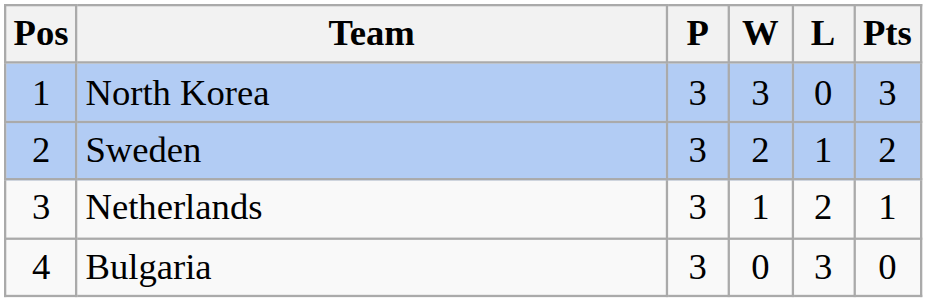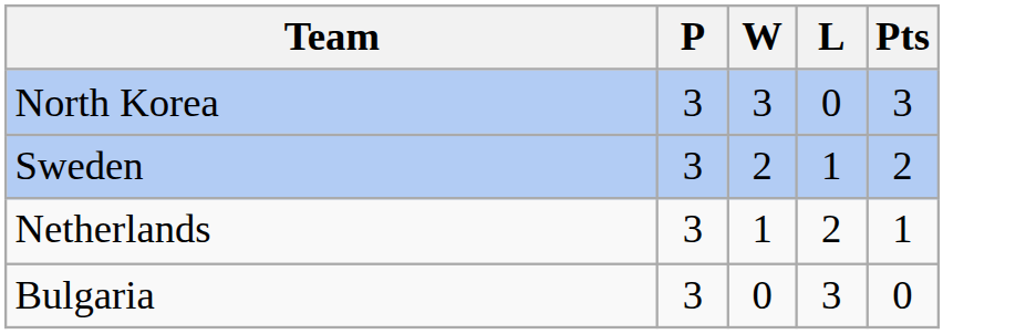- column: Pos | 1 | 2 | 3 | 4
